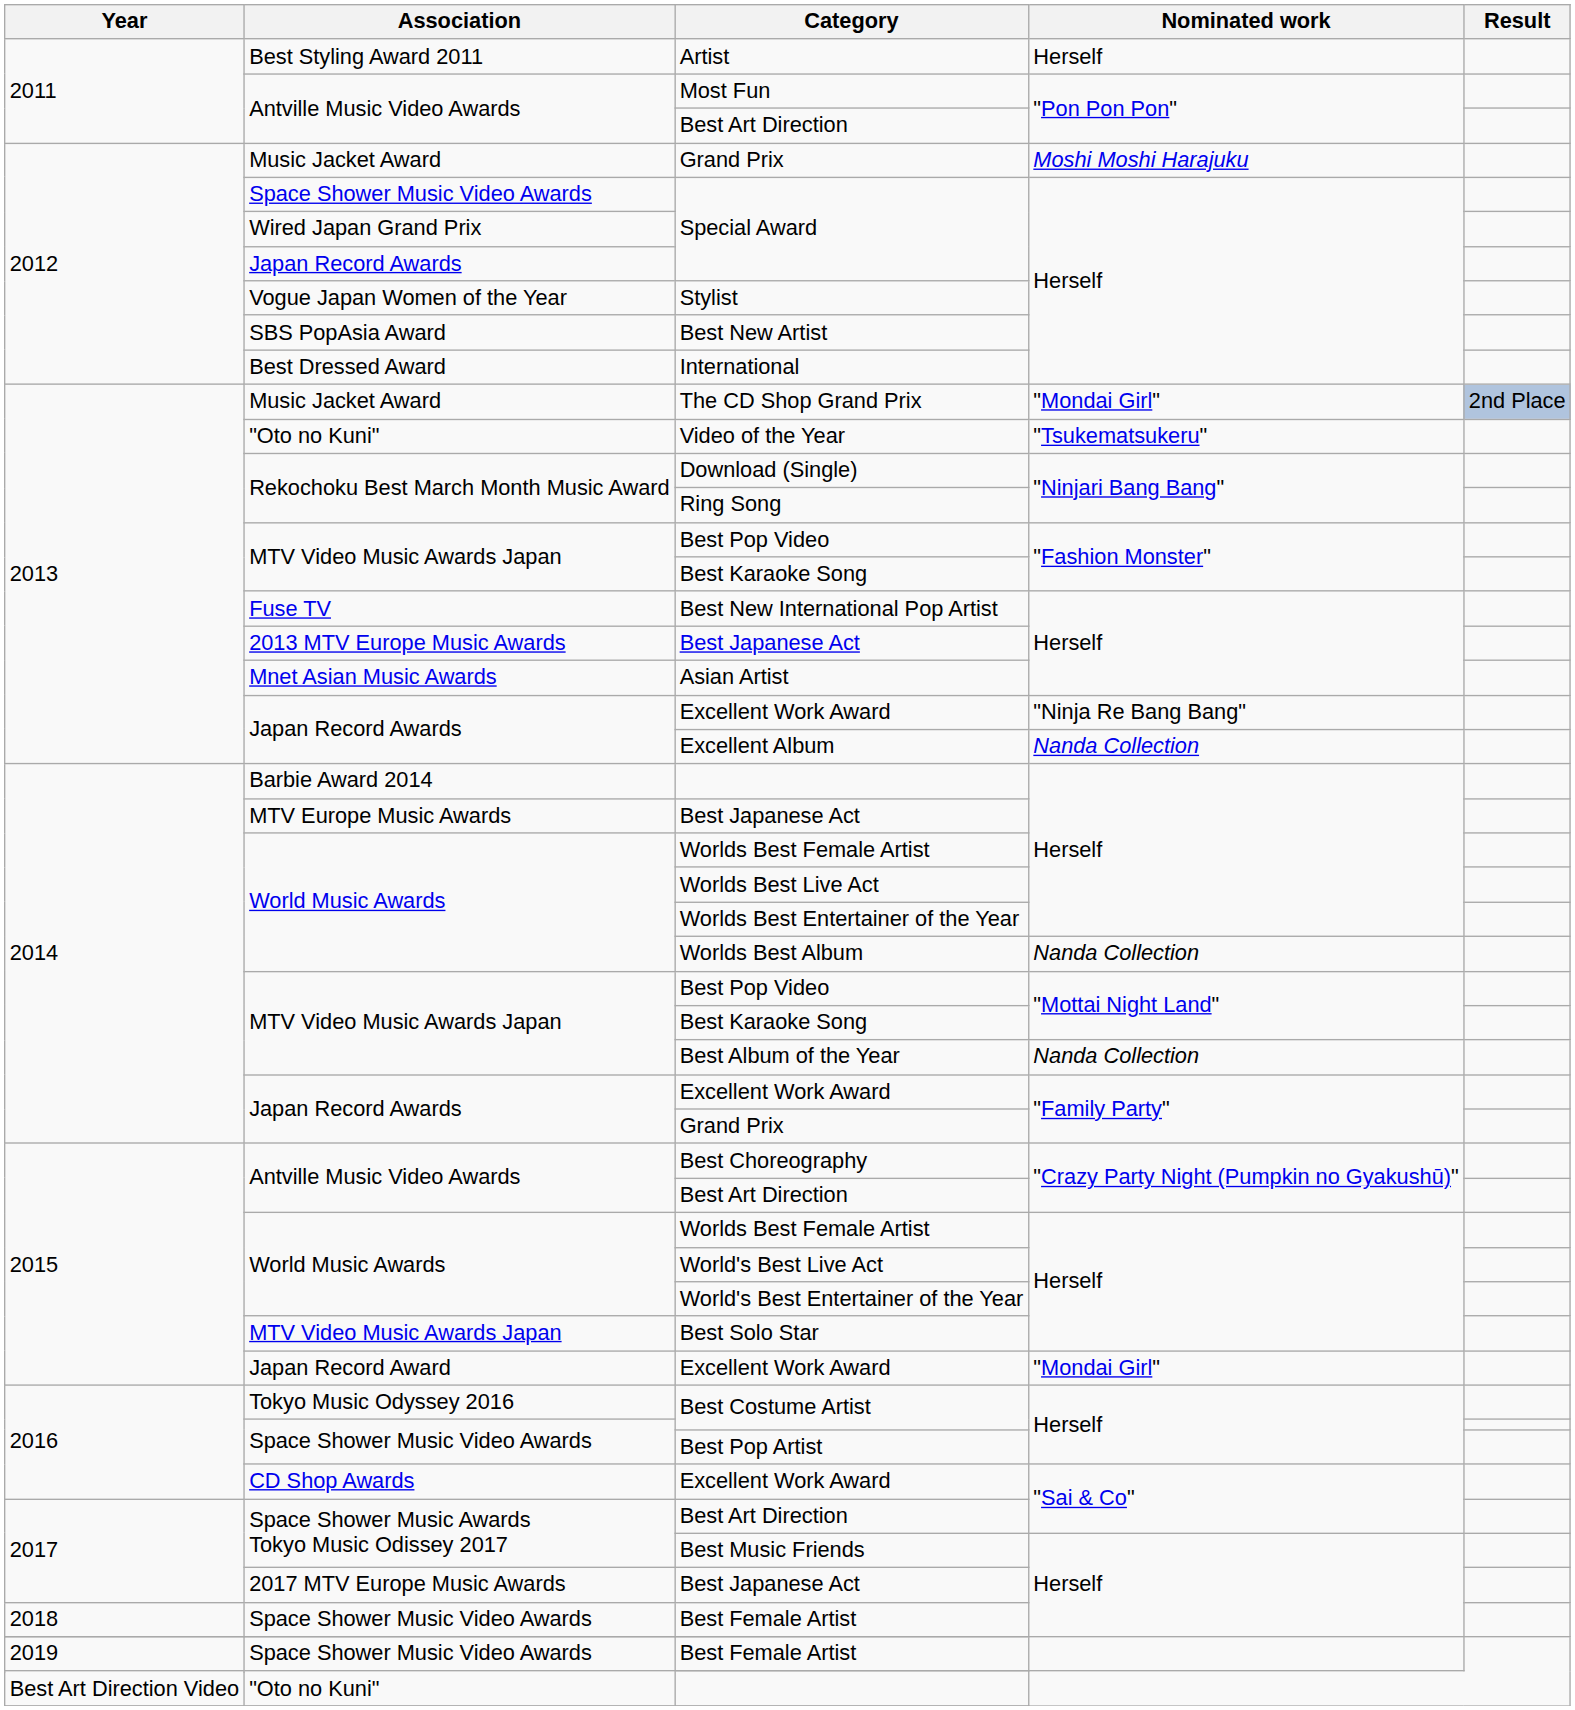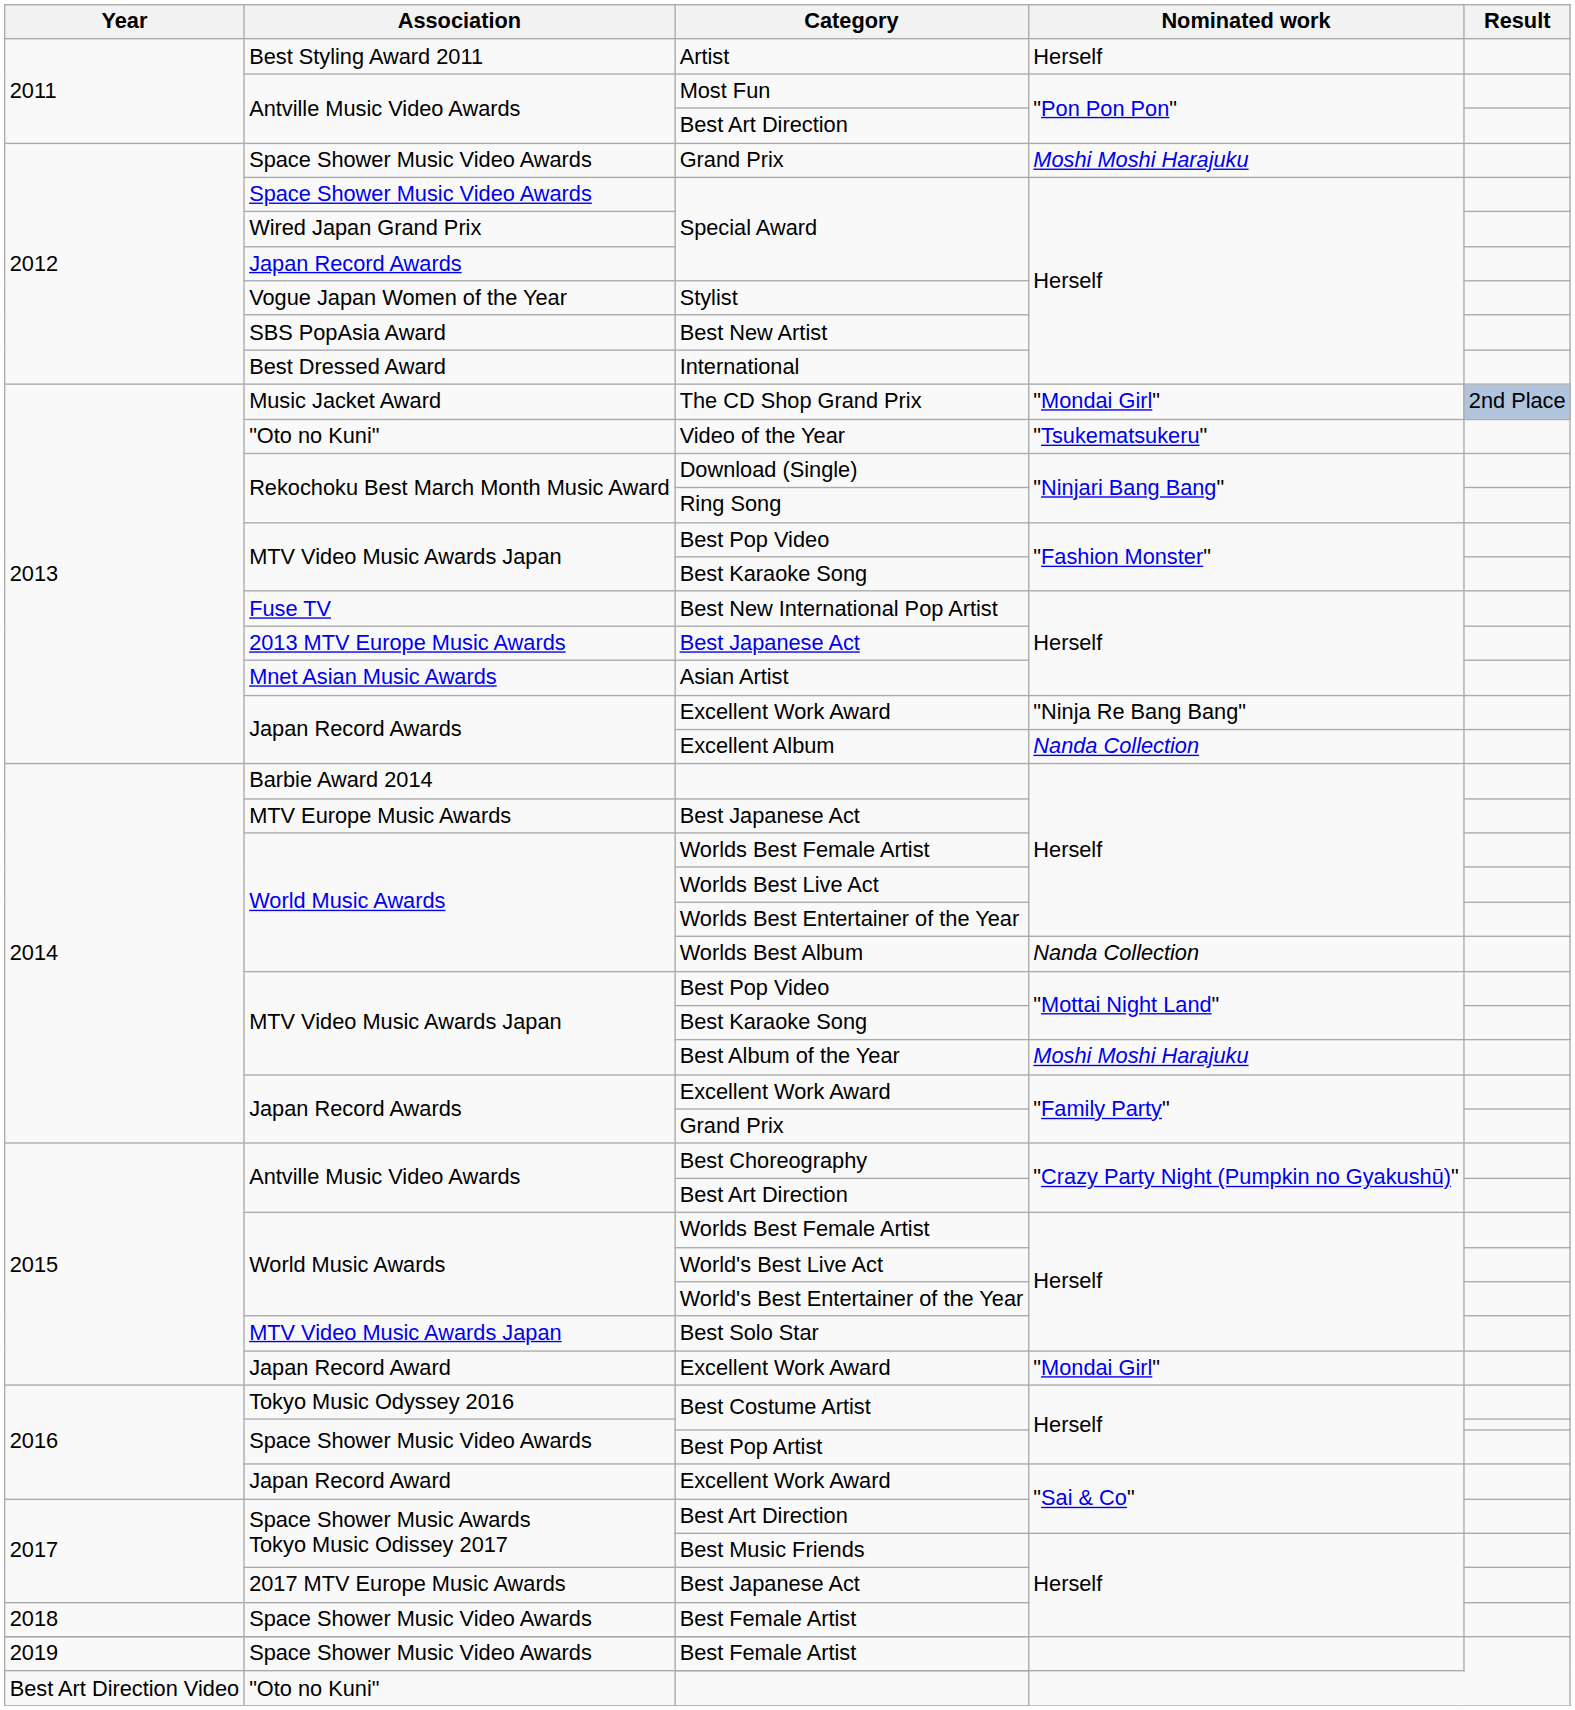2012 / Grand Prix | Association: Music Jacket Award -> Space Shower Music Video Awards
Best Album of the Year | Nominated work: Nanda Collection -> Moshi Moshi Harajuku
2016 / Excellent Work Award | Association: CD Shop Awards -> Japan Record Award
